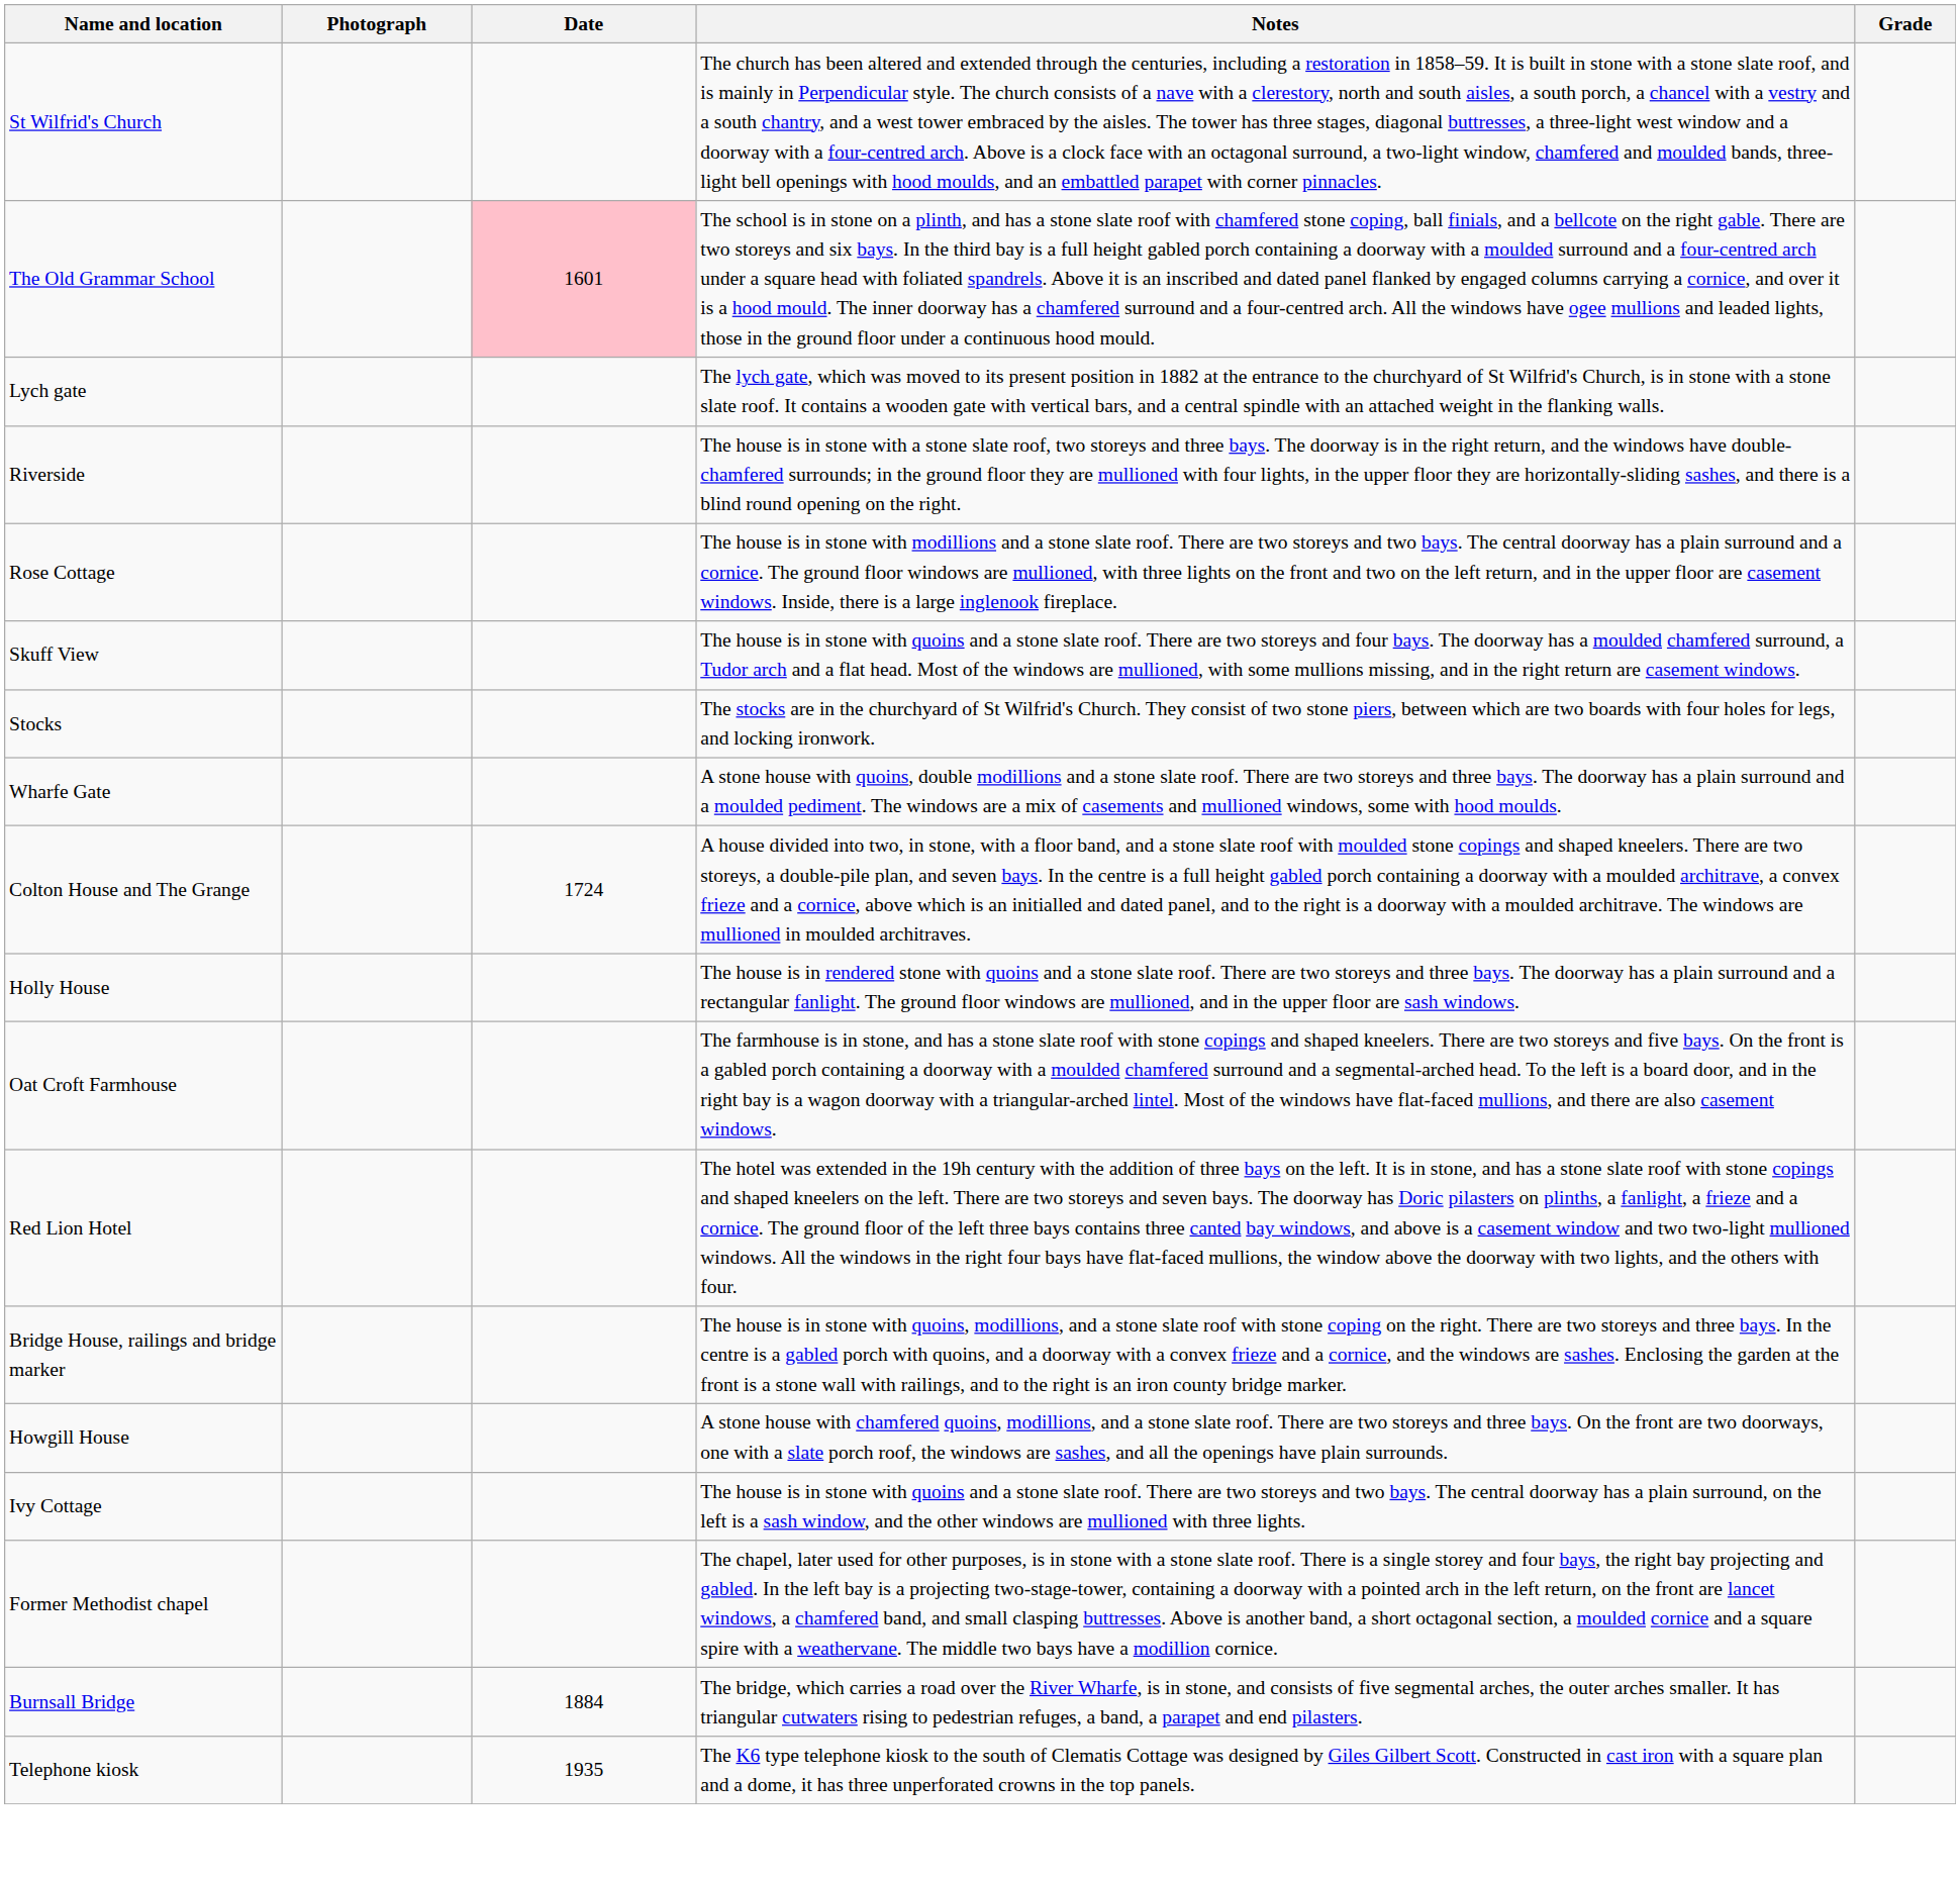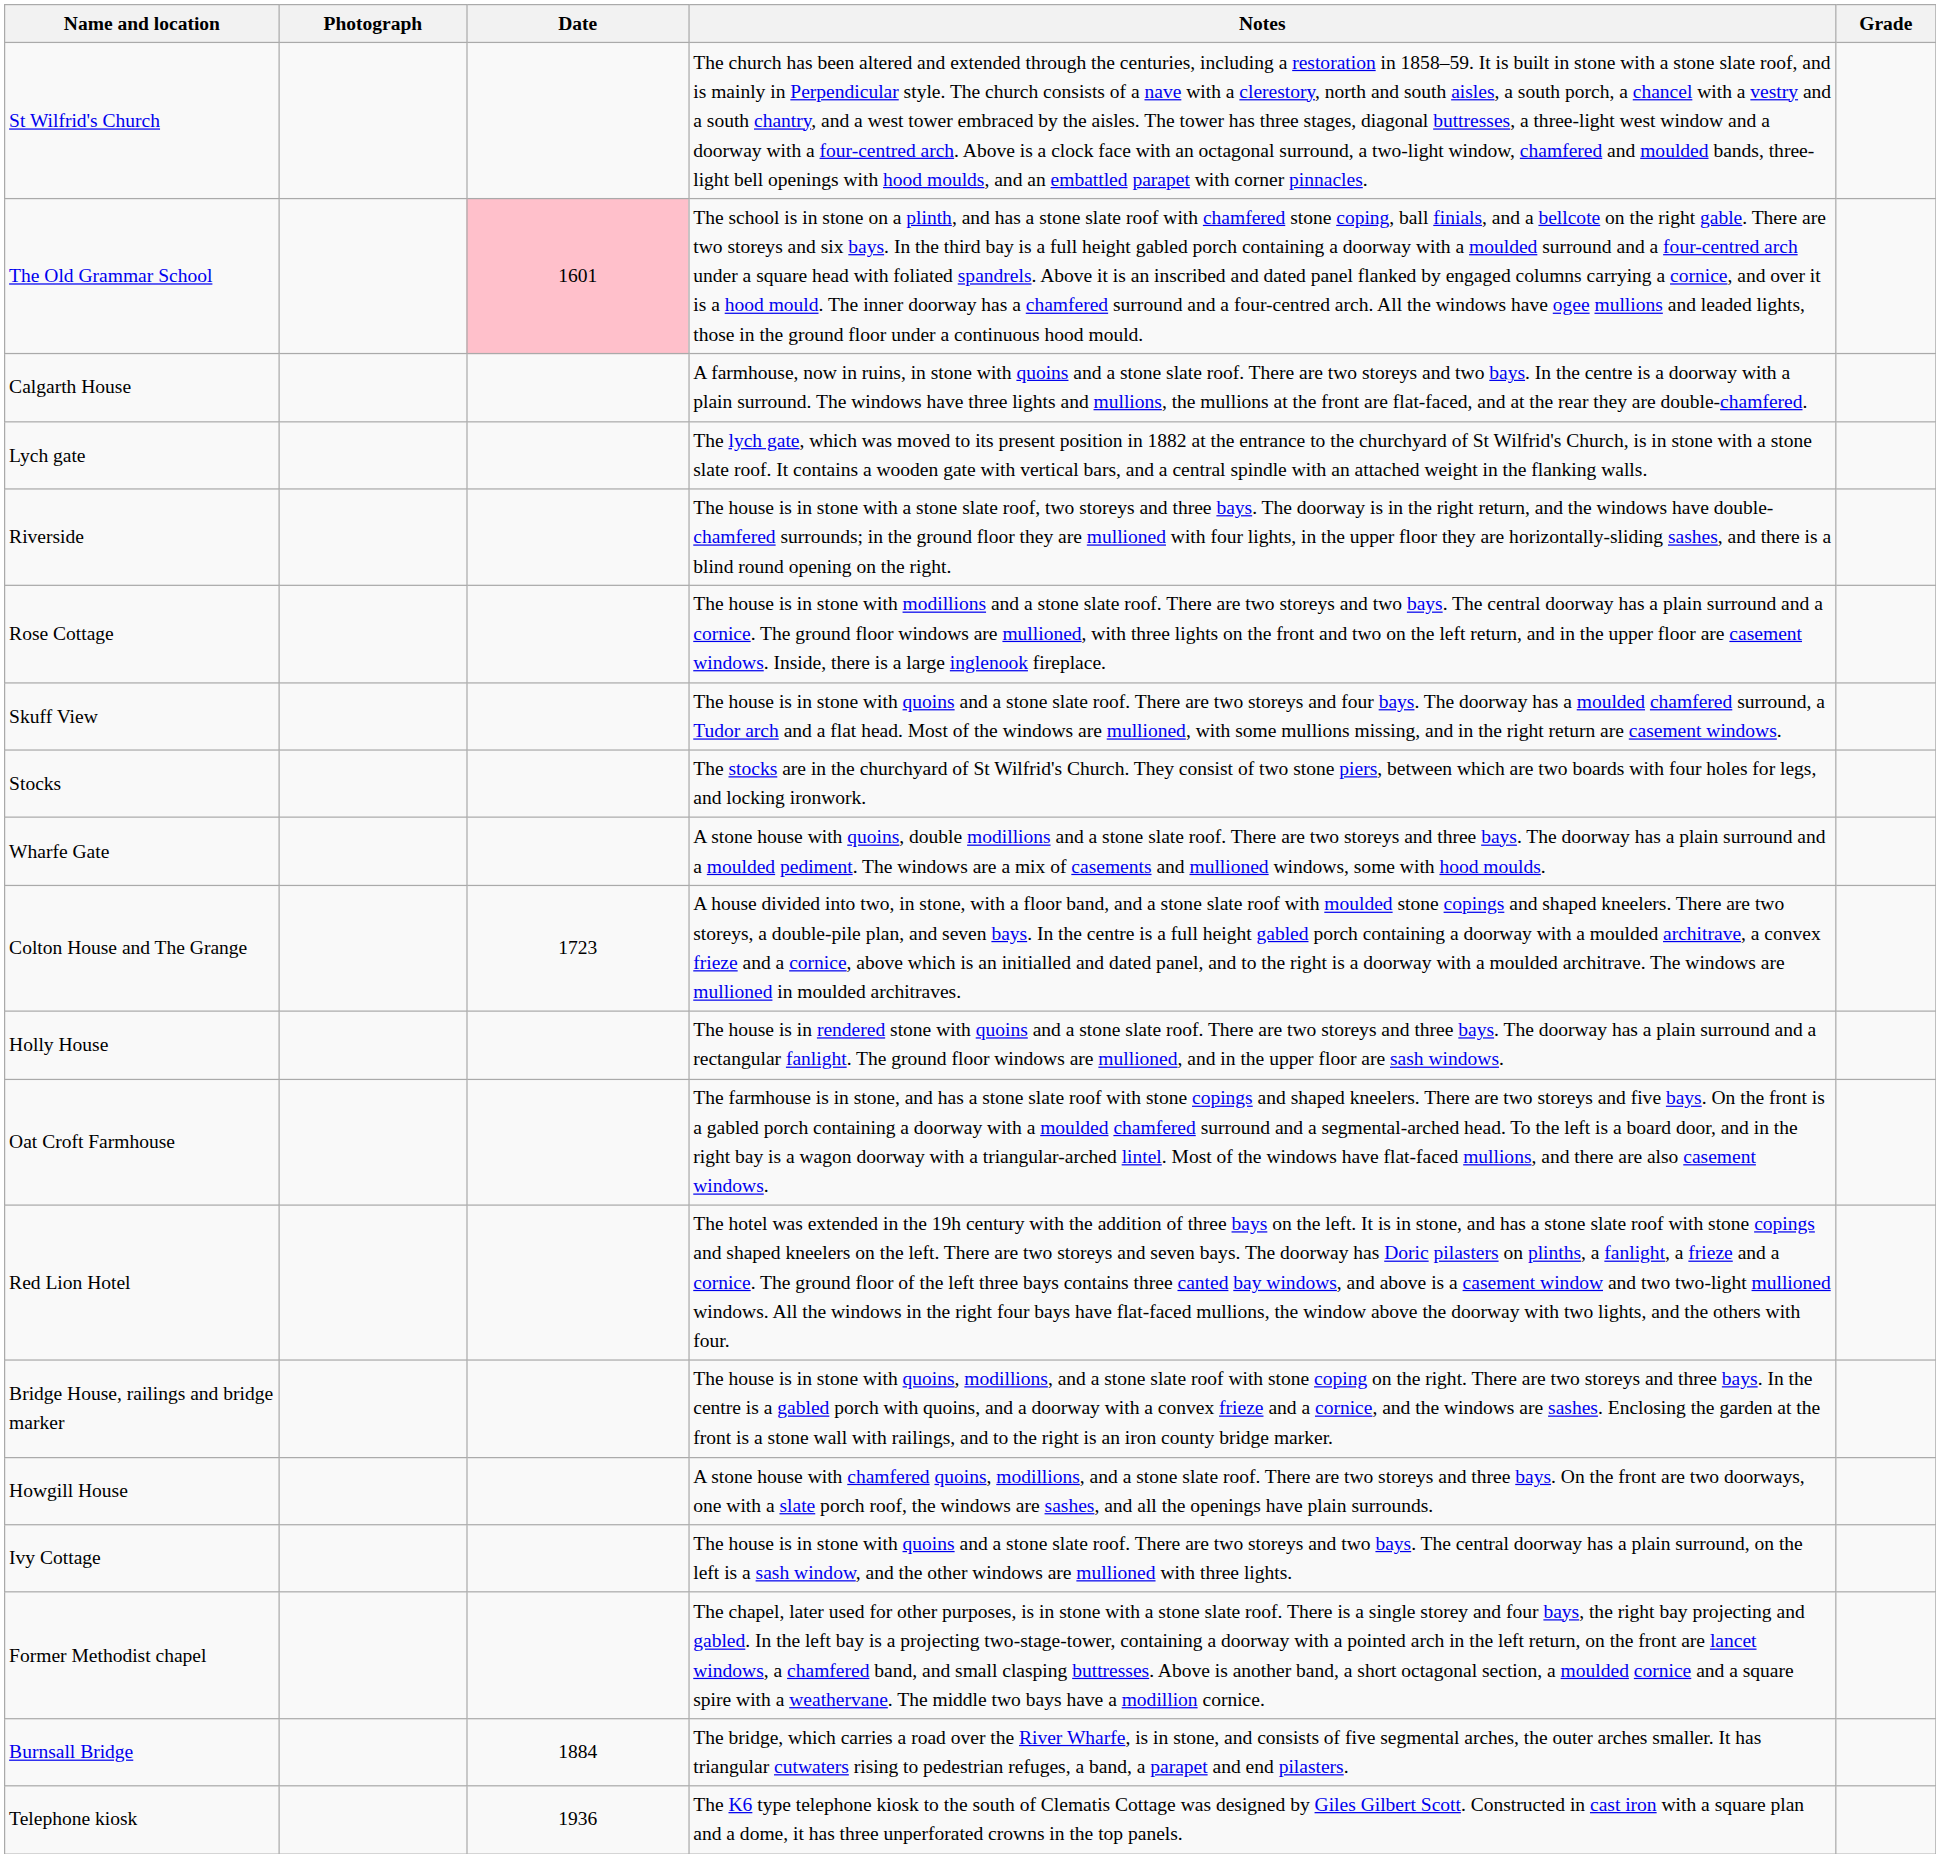+ row: Calgarth House | A farmhouse, now in ruins, in stone with quoins and a stone slate roof. There are two storeys and two bays. In the centre is a doorway with a plain surround. The windows have three lights and mullions, the mullions at the front are flat-faced, and at the rear they are double-chamfered.
Colton House and The Grange | Date: 1724 -> 1723
Telephone kiosk | Date: 1935 -> 1936
